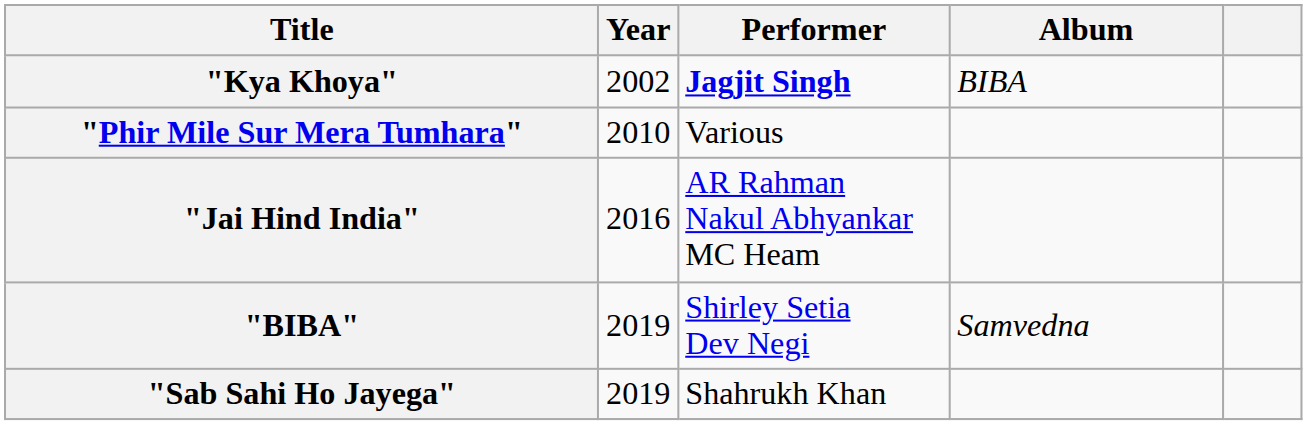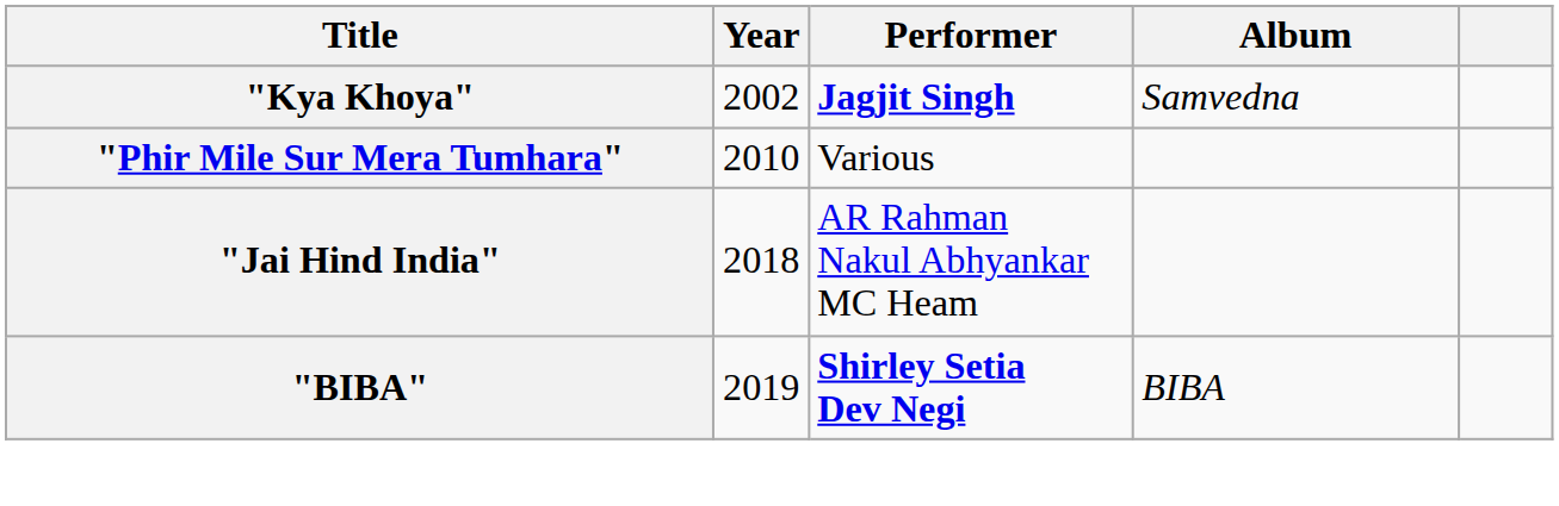"Kya Khoya" | Album: BIBA -> Samvedna
"Jai Hind India" | Year: 2016 -> 2018
"BIBA" | Performer: normal -> bold
"BIBA" | Album: Samvedna -> BIBA
- row: "Sab Sahi Ho Jayega" | 2019 | Shahrukh Khan
